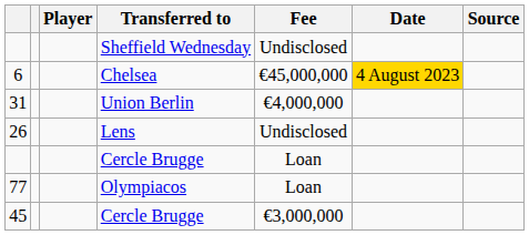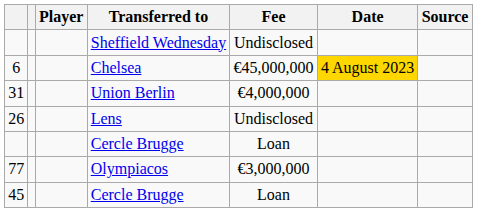77 | Fee: Loan -> €3,000,000
45 | Fee: €3,000,000 -> Loan
